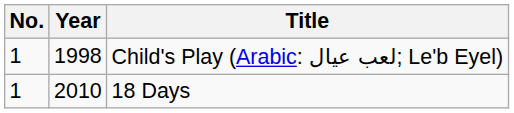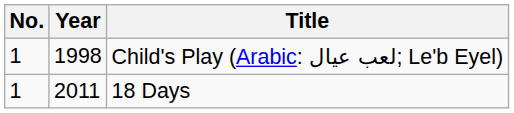18 Days | Year: 2010 -> 2011
